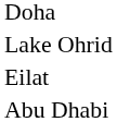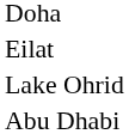rows swapped: Lake Ohrid <-> Eilat
